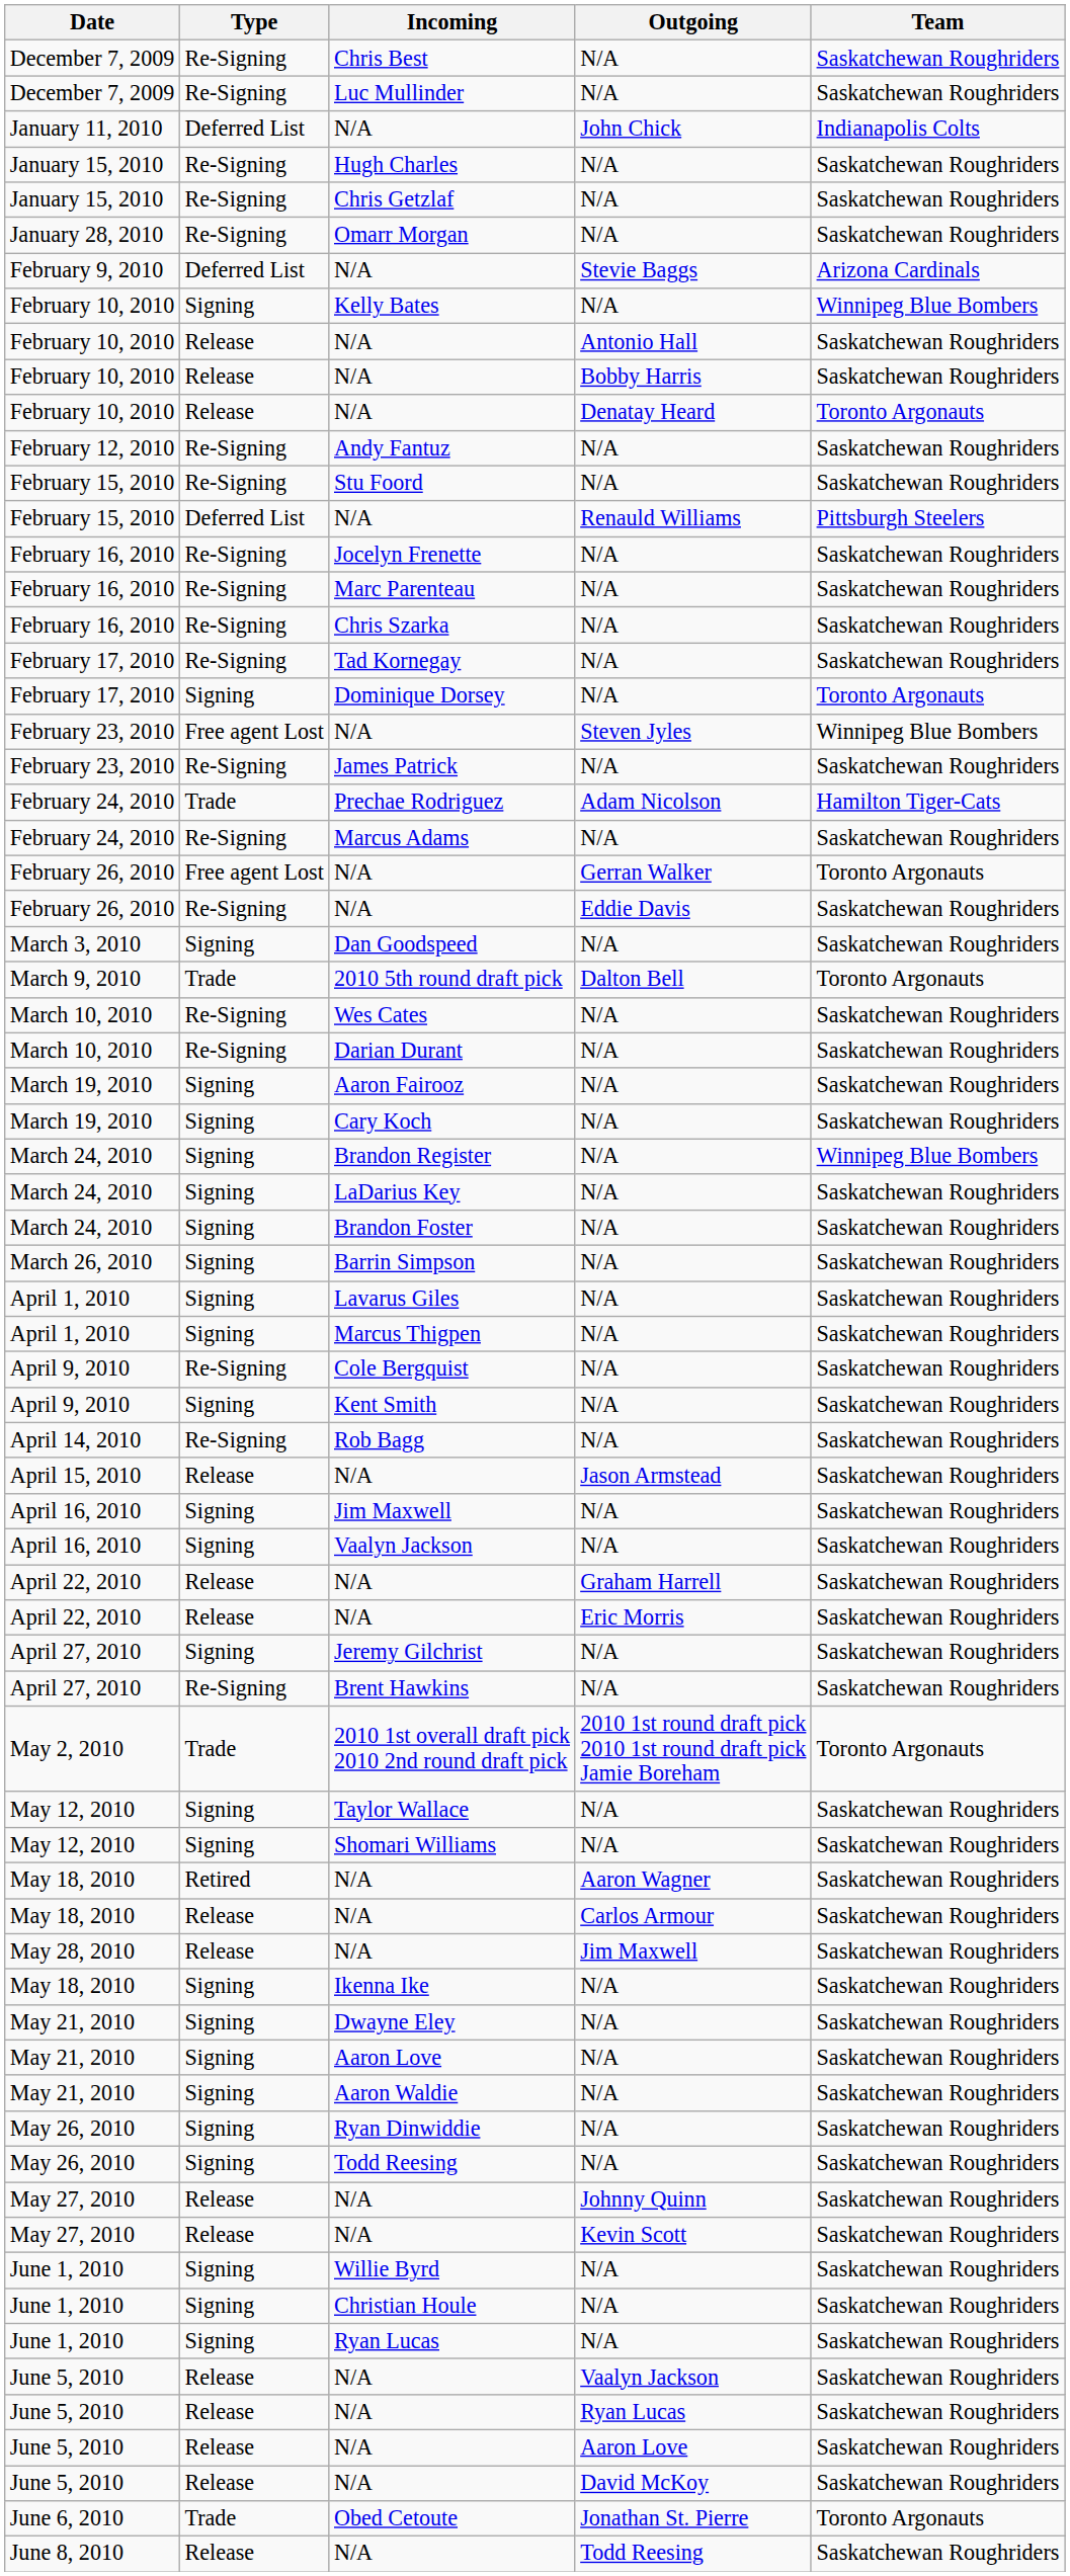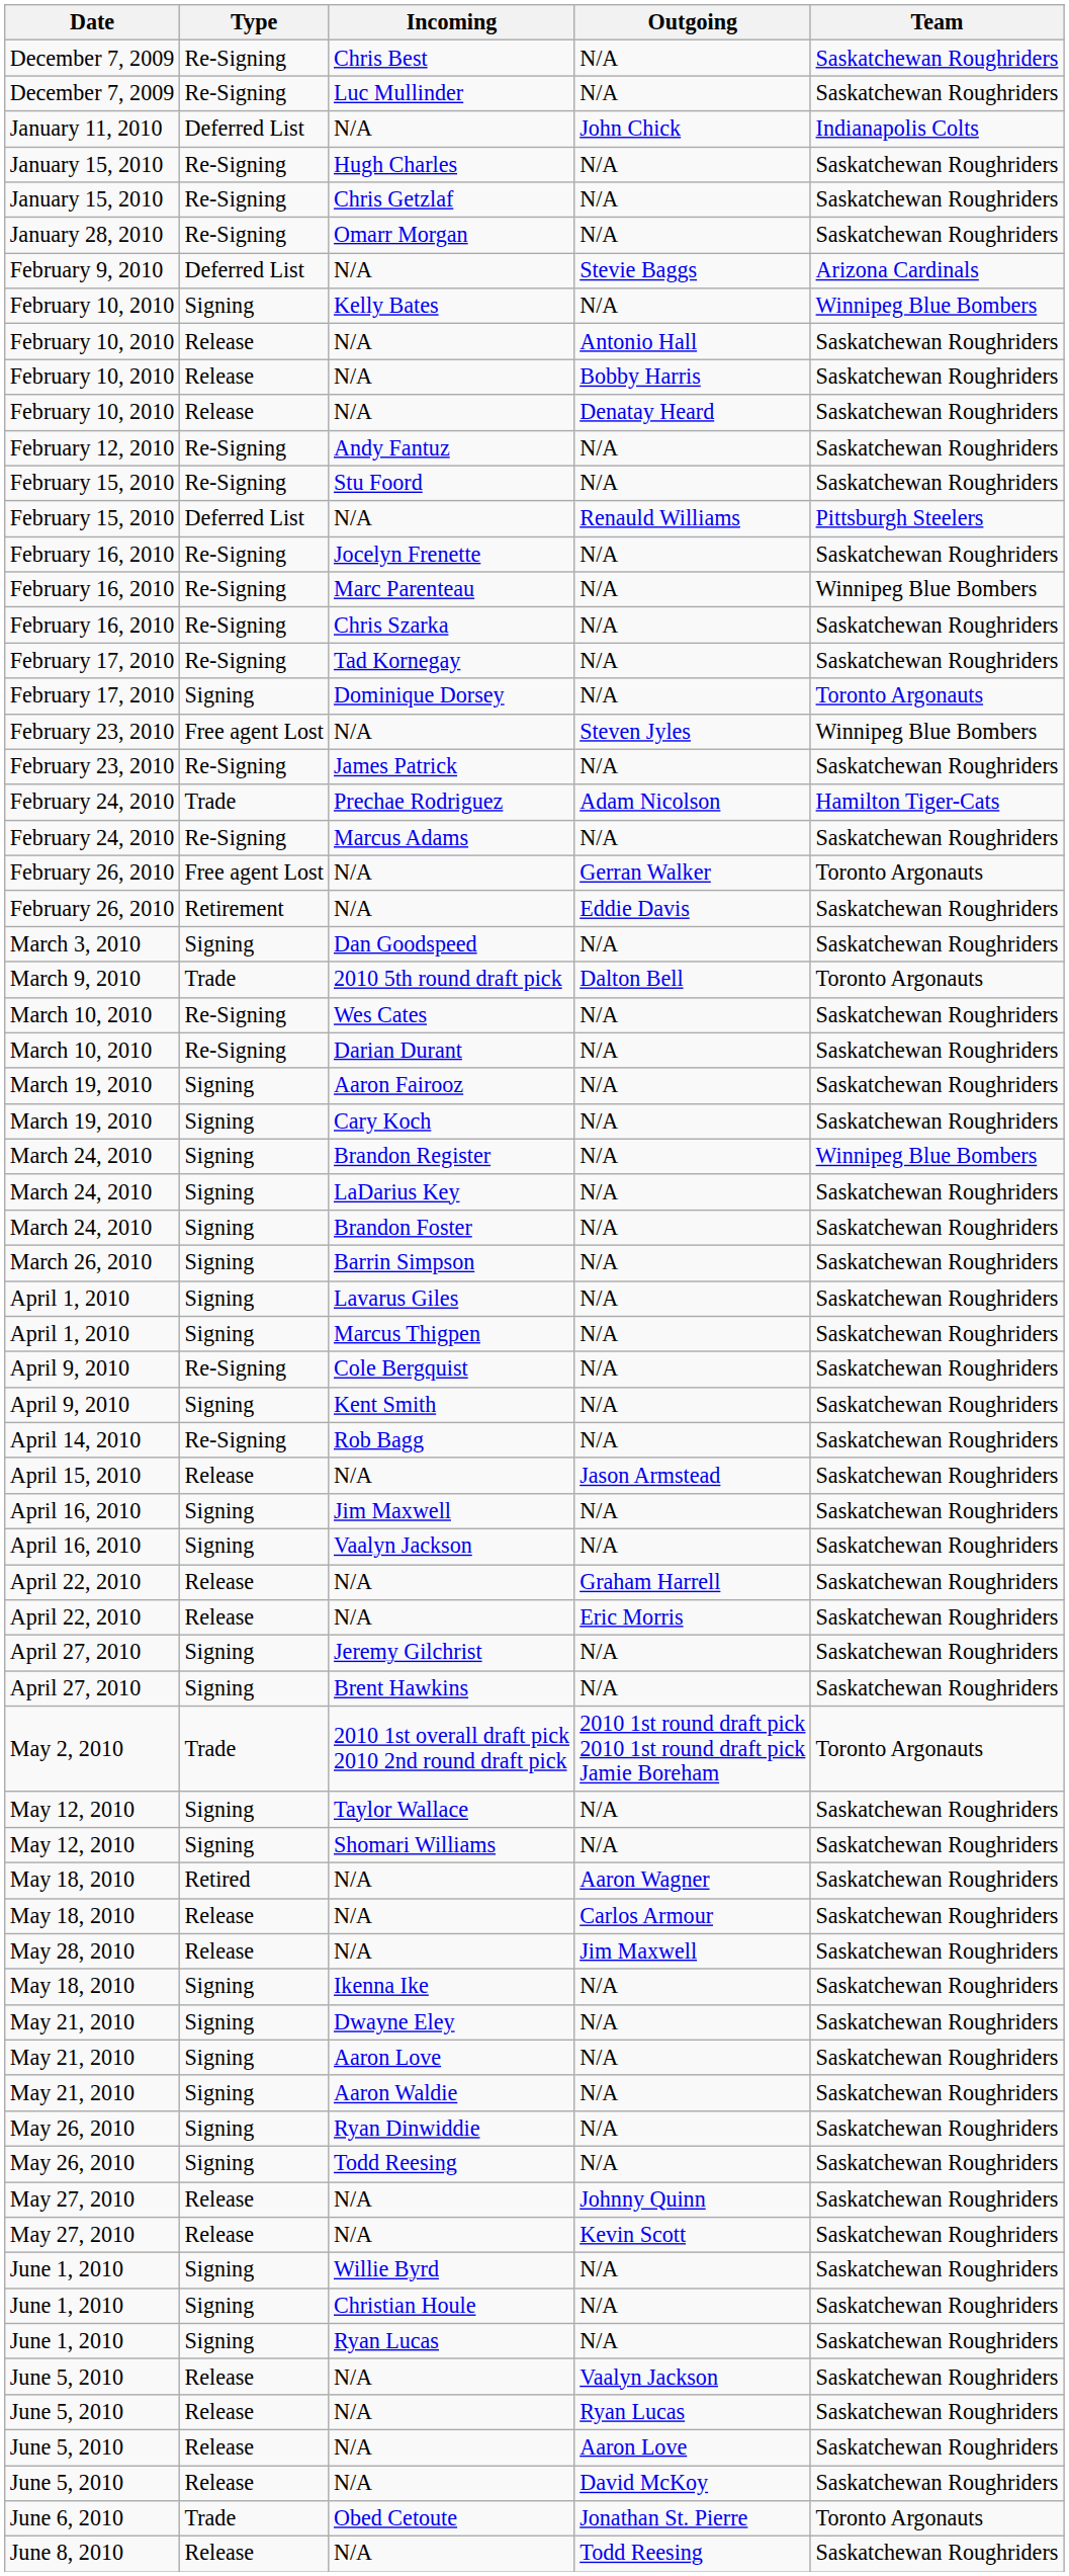N/A / Denatay Heard | Team: Toronto Argonauts -> Saskatchewan Roughriders
Marc Parenteau | Team: Saskatchewan Roughriders -> Winnipeg Blue Bombers
N/A / Eddie Davis | Type: Re-Signing -> Retirement
Brent Hawkins | Type: Re-Signing -> Signing
